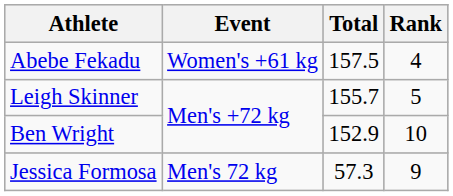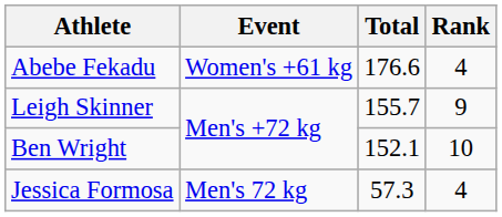Abebe Fekadu | Total: 157.5 -> 176.6
Leigh Skinner | Rank: 5 -> 9
Ben Wright | Total: 152.9 -> 152.1
Jessica Formosa | Rank: 9 -> 4
